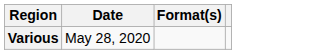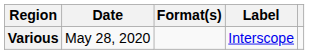+ column: Label | Interscope
